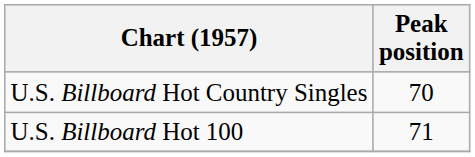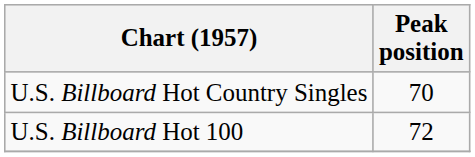U.S. Billboard Hot 100 | Peak position: 71 -> 72
